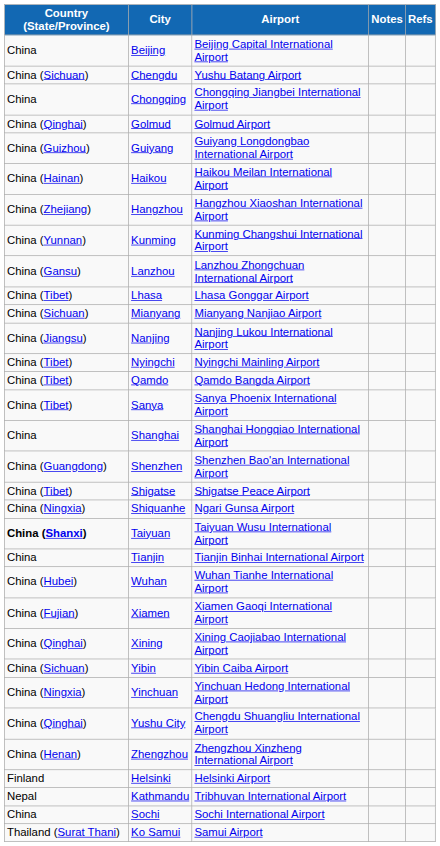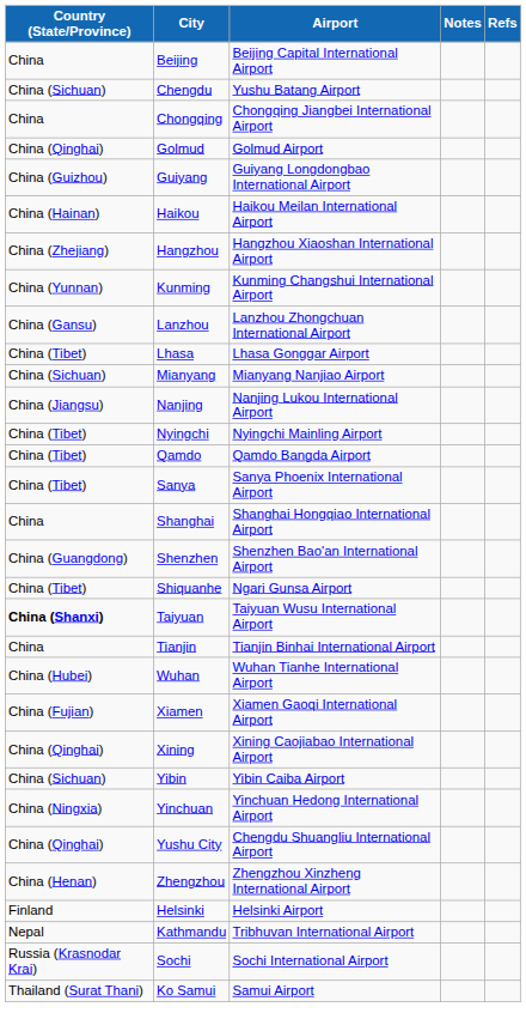- row: China (Tibet) | Shigatse | Shigatse Peace Airport
Shiquanhe | Country (State/Province): China (Ningxia) -> China (Tibet)
Sochi | Country (State/Province): China -> Russia (Krasnodar Krai)
